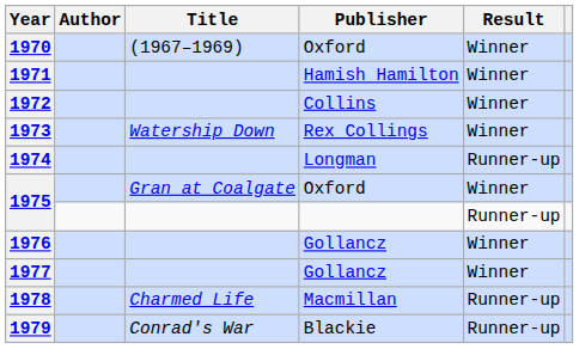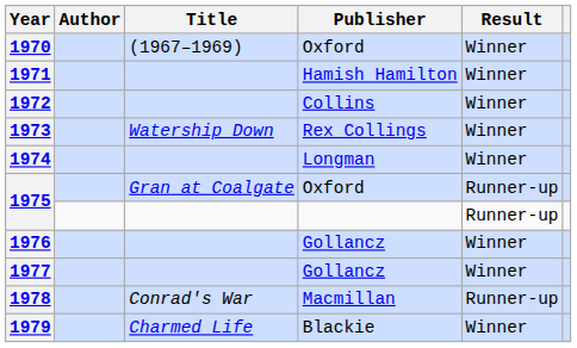1974 | Result: Runner-up -> Winner
1975 / Oxford | Result: Winner -> Runner-up
1978 | Title: Charmed Life -> Conrad's War
1979 | Title: Conrad's War -> Charmed Life
1979 | Result: Runner-up -> Winner
